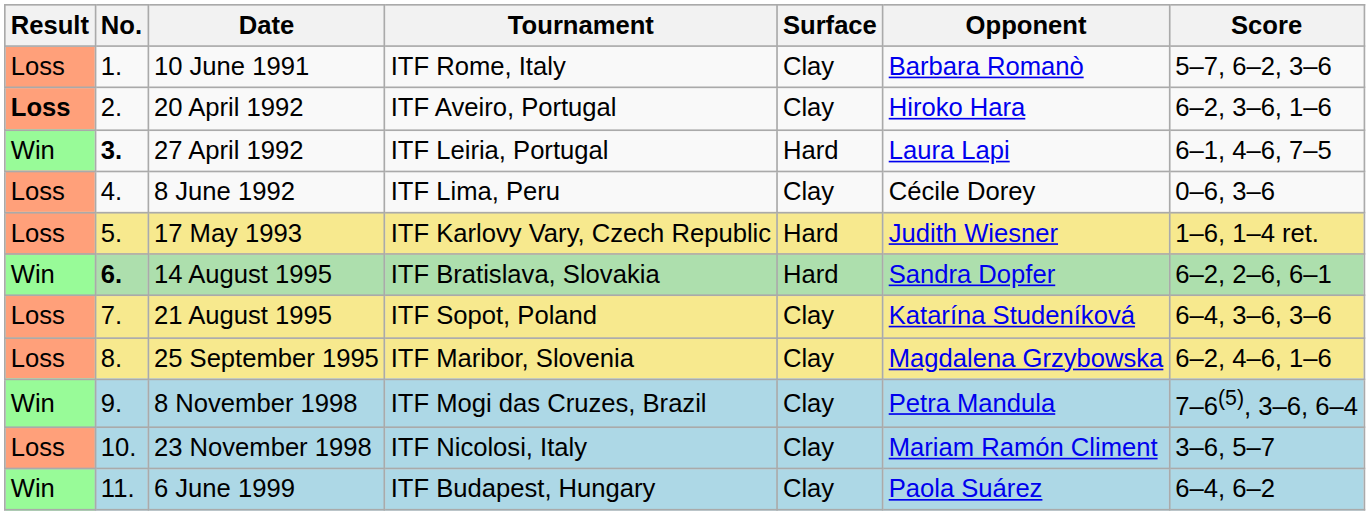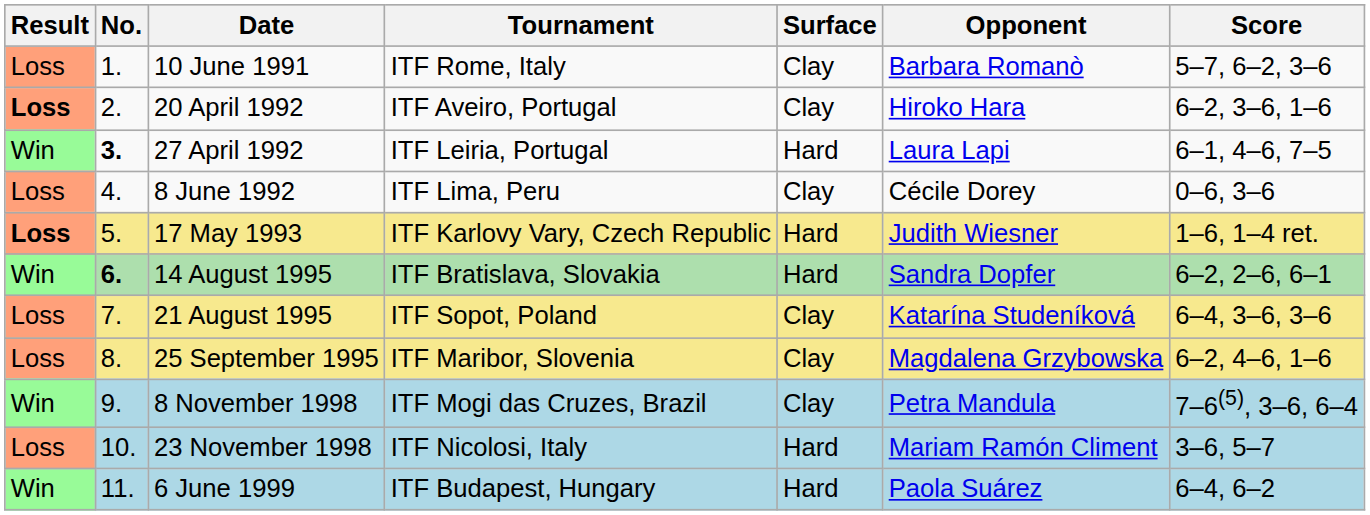17 May 1993 | Result: normal -> bold
23 November 1998 | Surface: Clay -> Hard
6 June 1999 | Surface: Clay -> Hard
